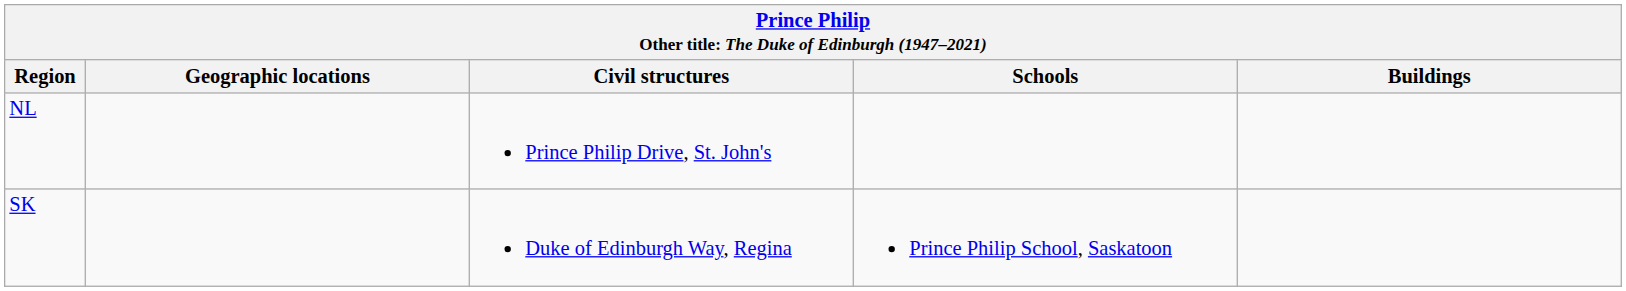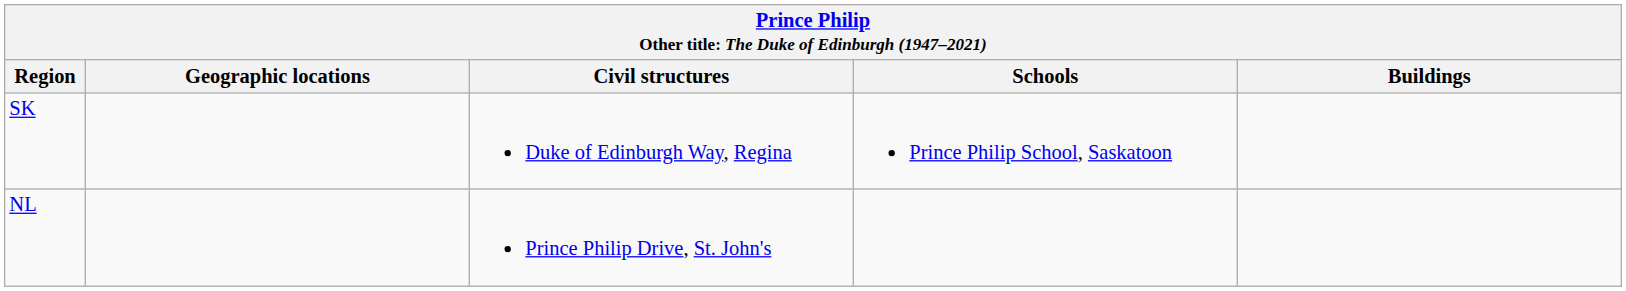rows swapped: NL <-> SK
